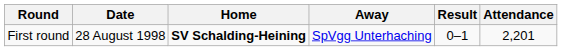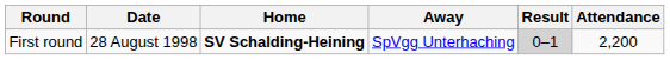First round | Result: no background -> lightgrey background
First round | Attendance: 2,201 -> 2,200
